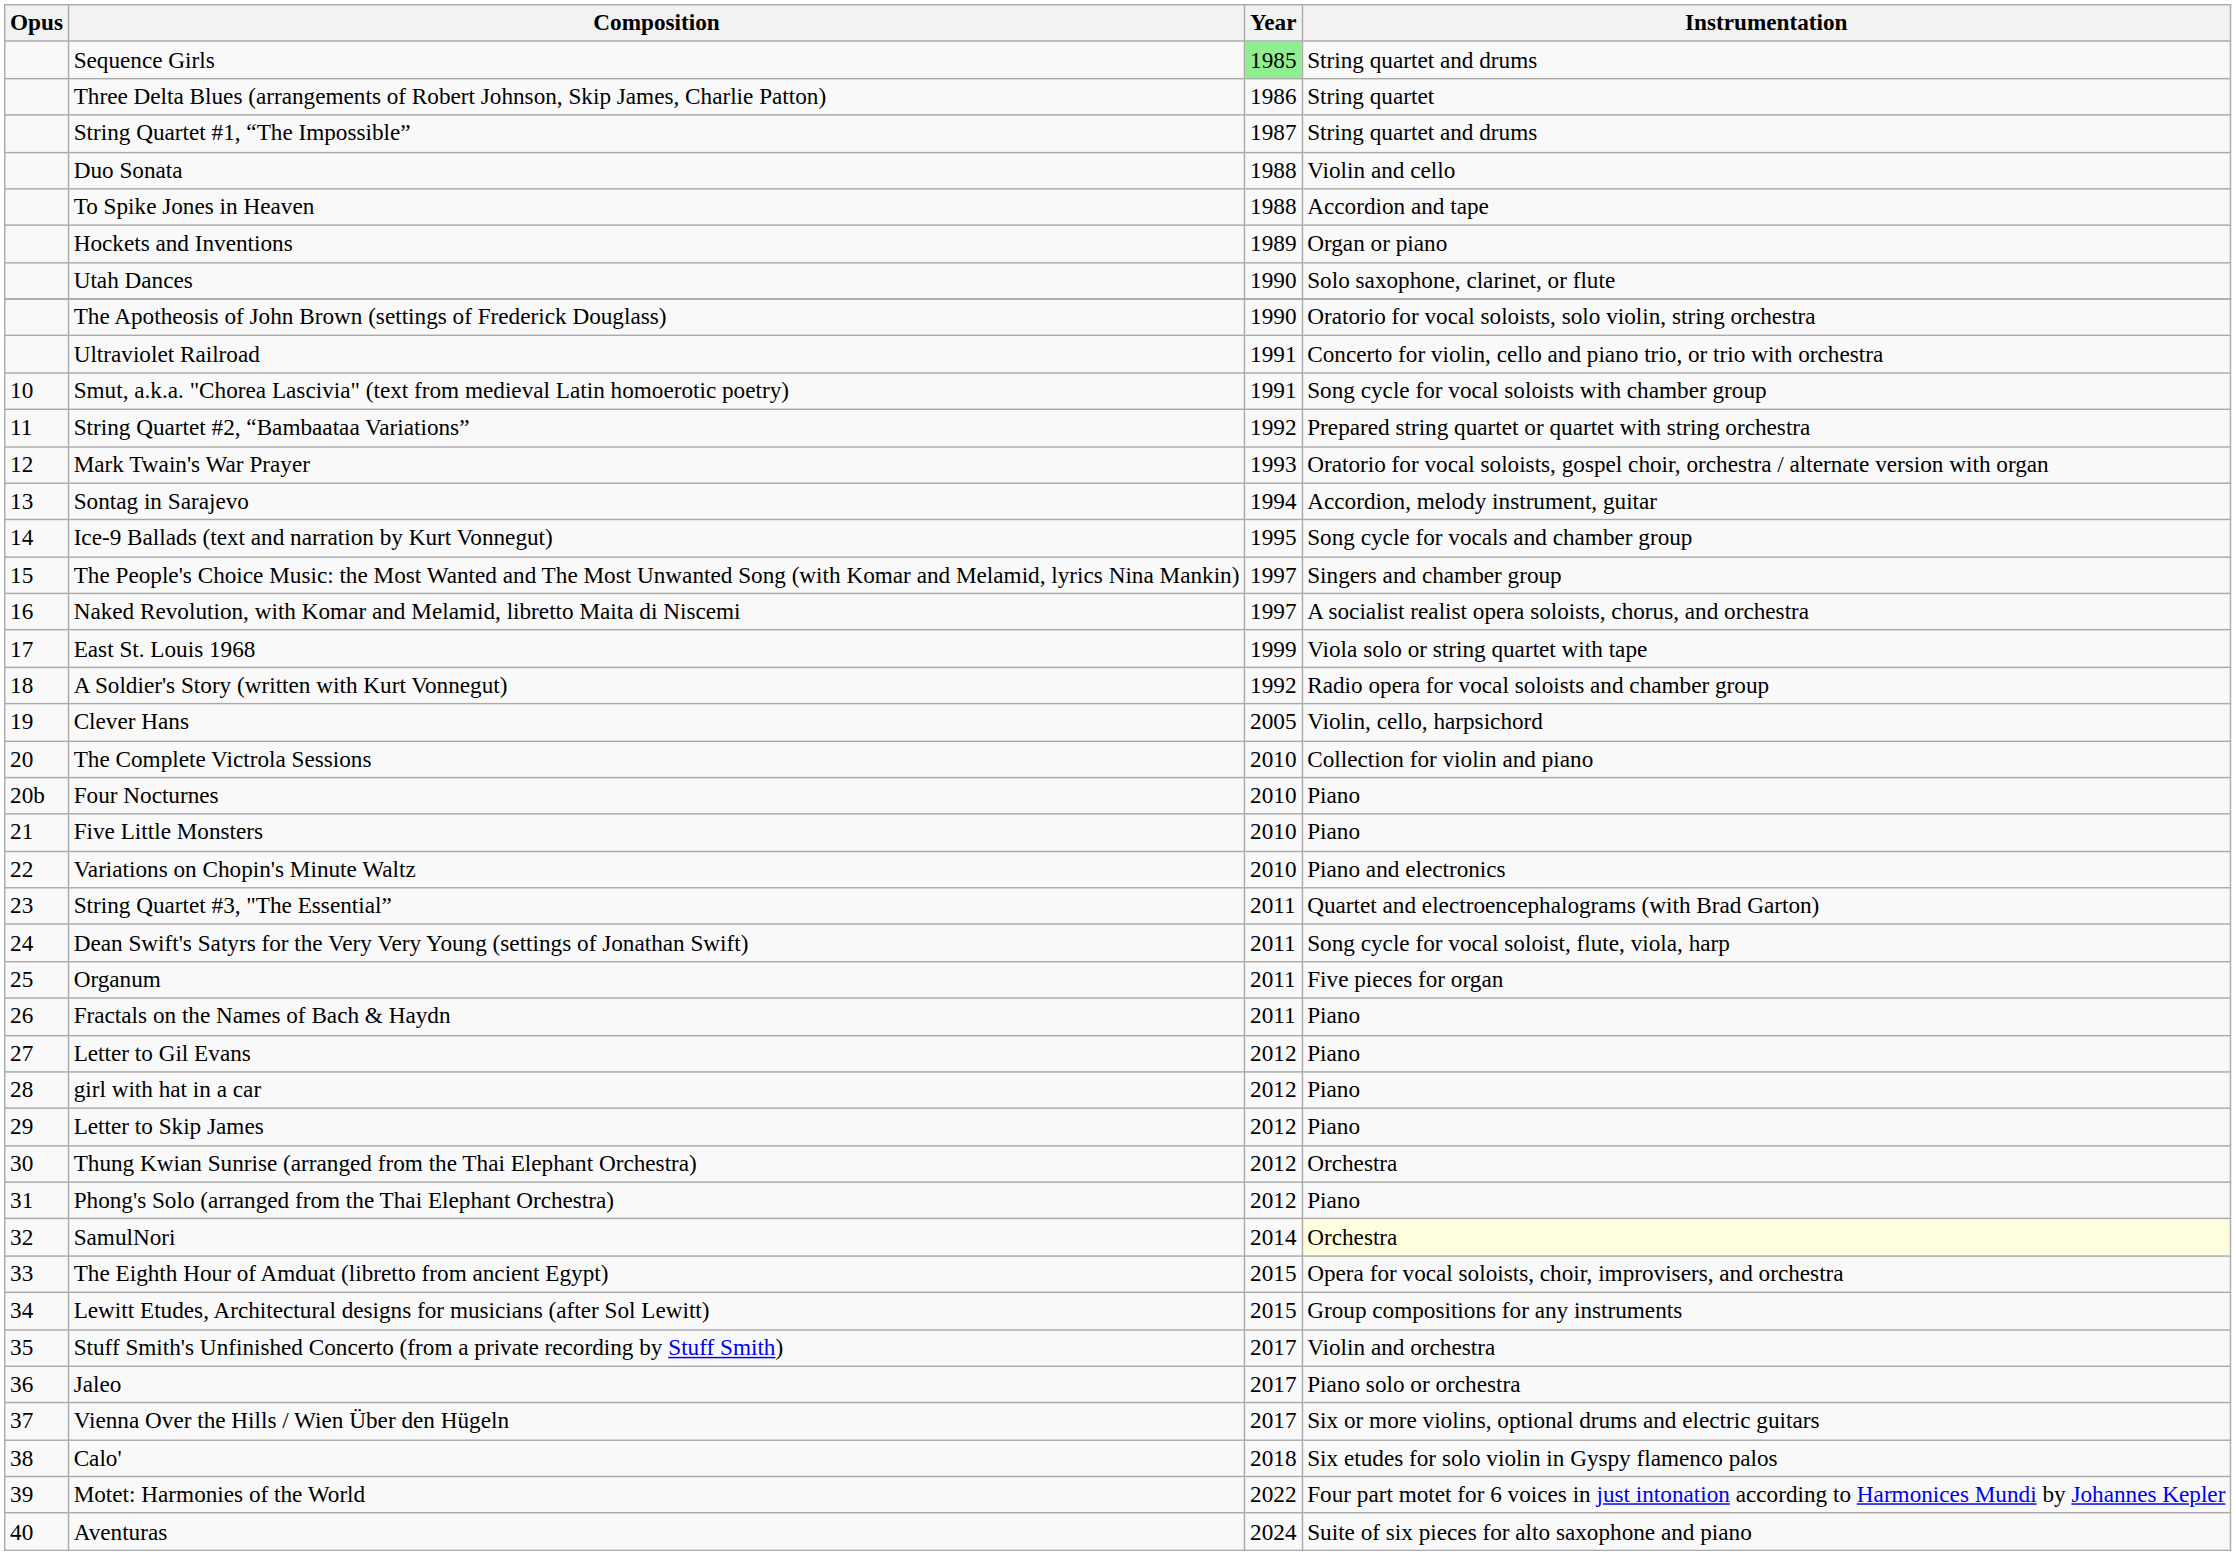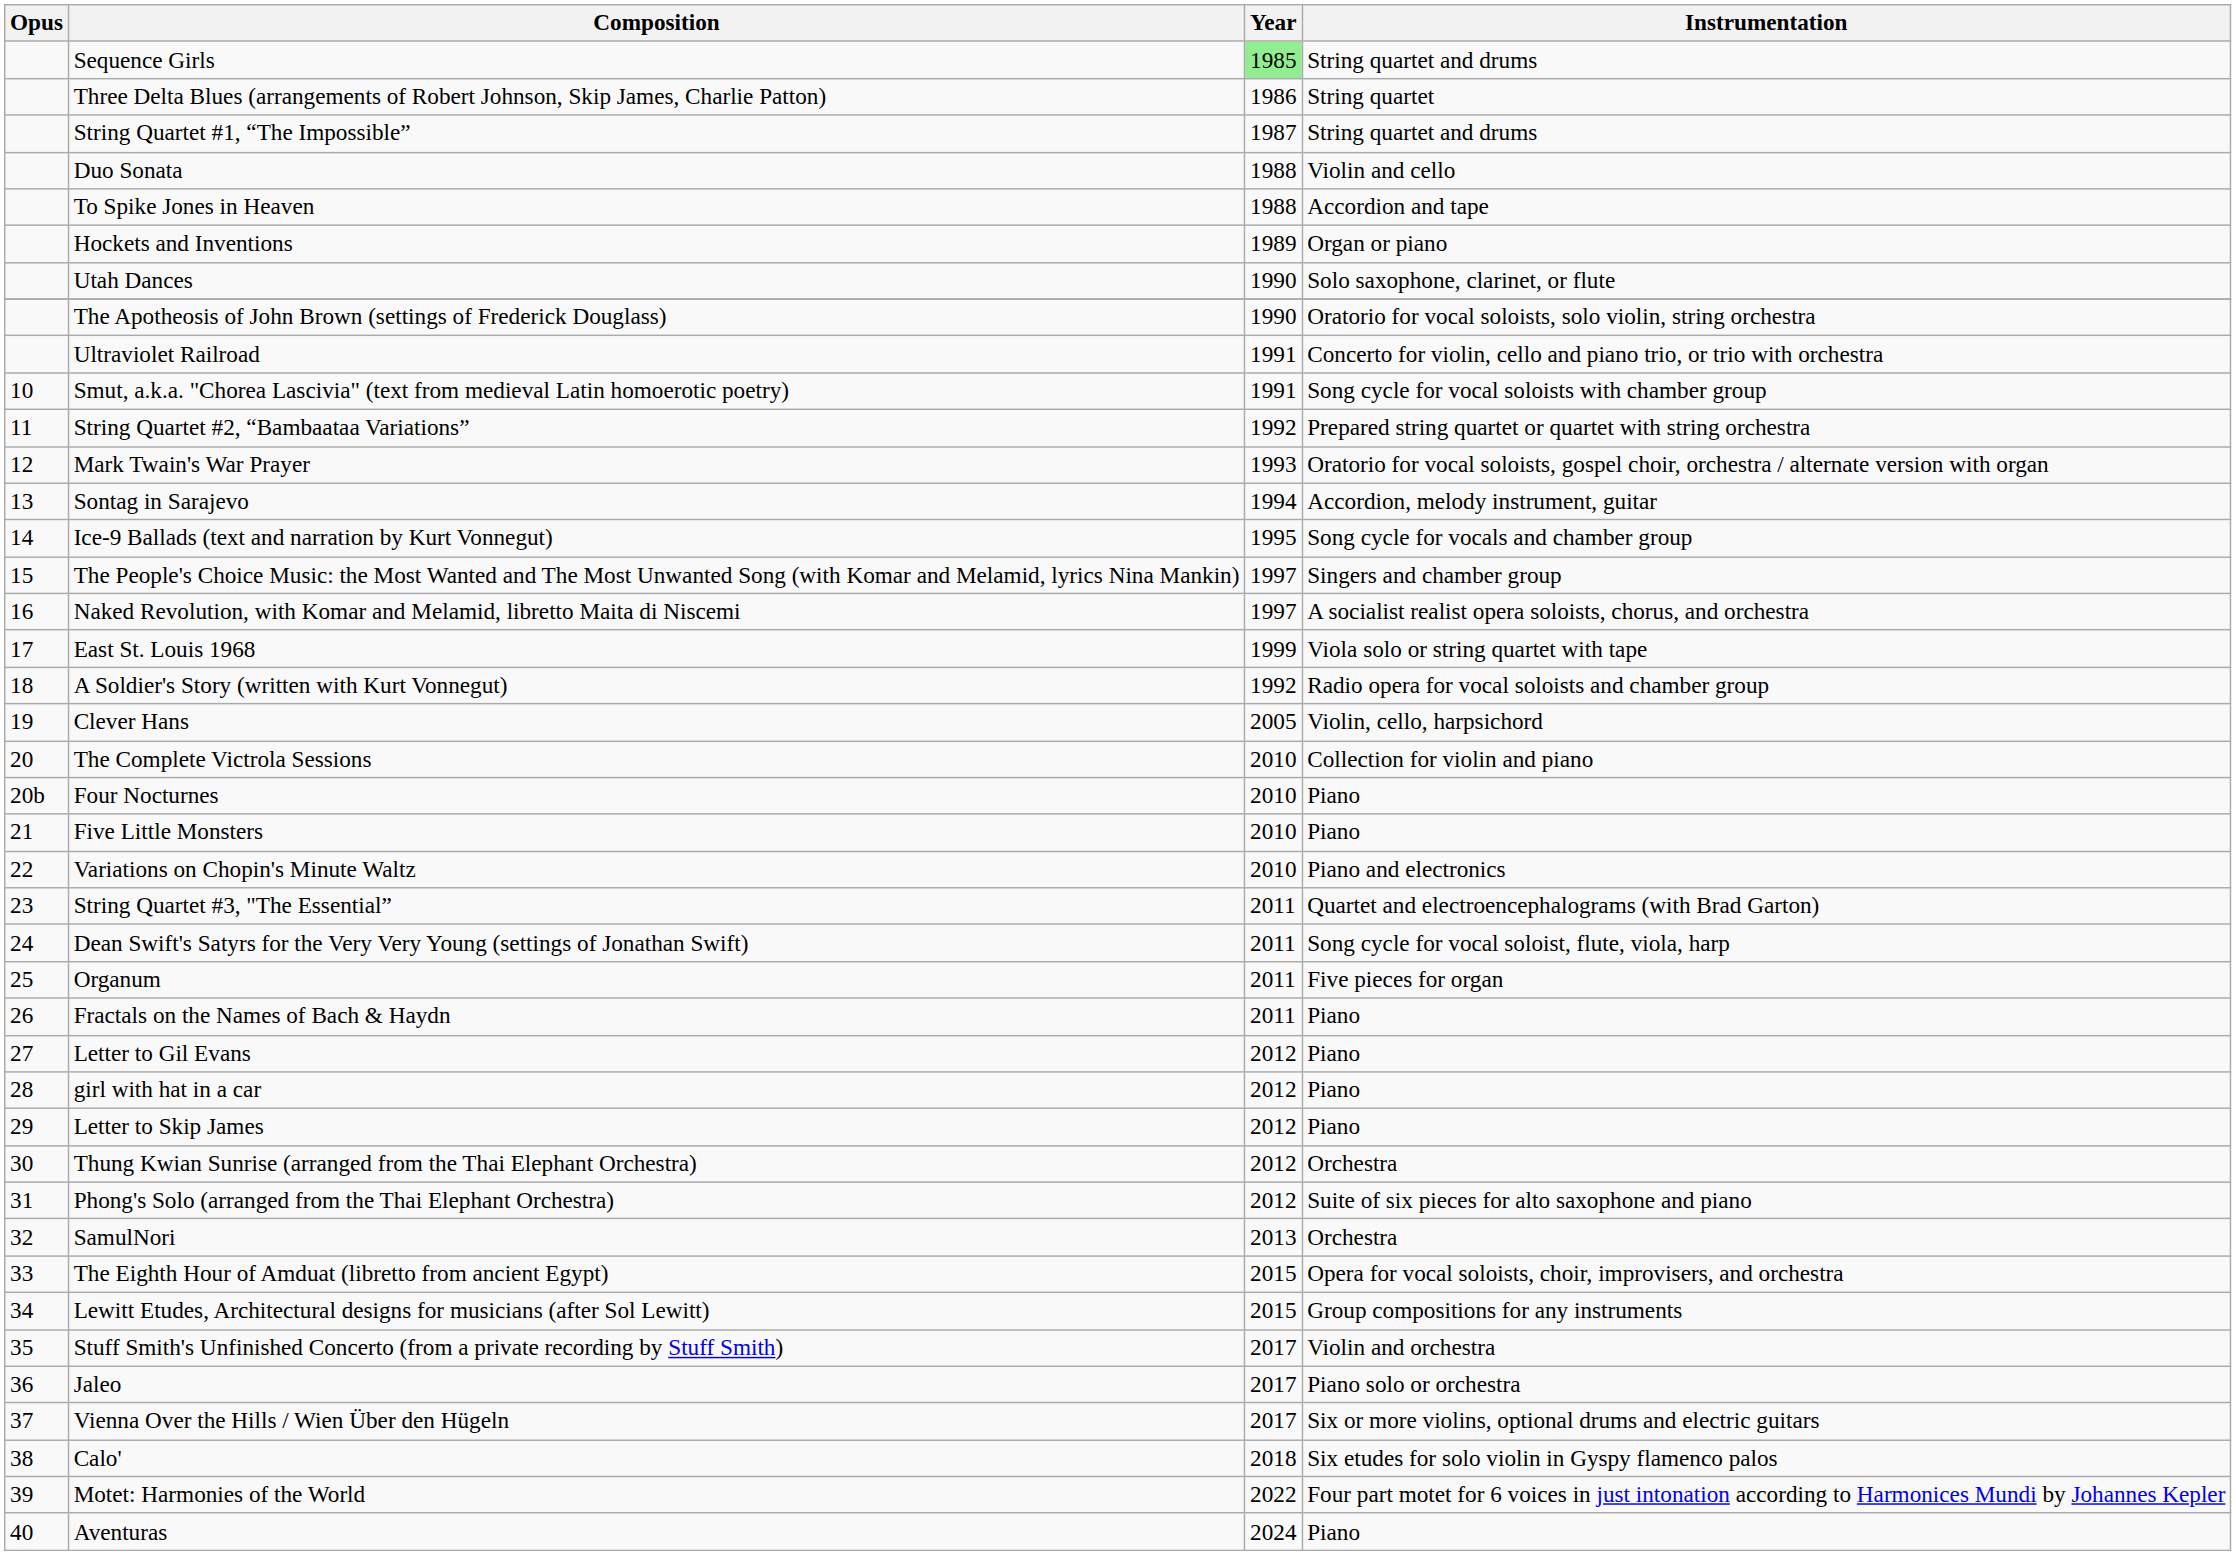Phong's Solo (arranged from the Thai Elephant Orchestra) | Instrumentation: Piano -> Suite of six pieces for alto saxophone and piano
SamulNori | Year: 2014 -> 2013
SamulNori | Instrumentation: lightyellow background -> no background
Aventuras | Instrumentation: Suite of six pieces for alto saxophone and piano -> Piano
